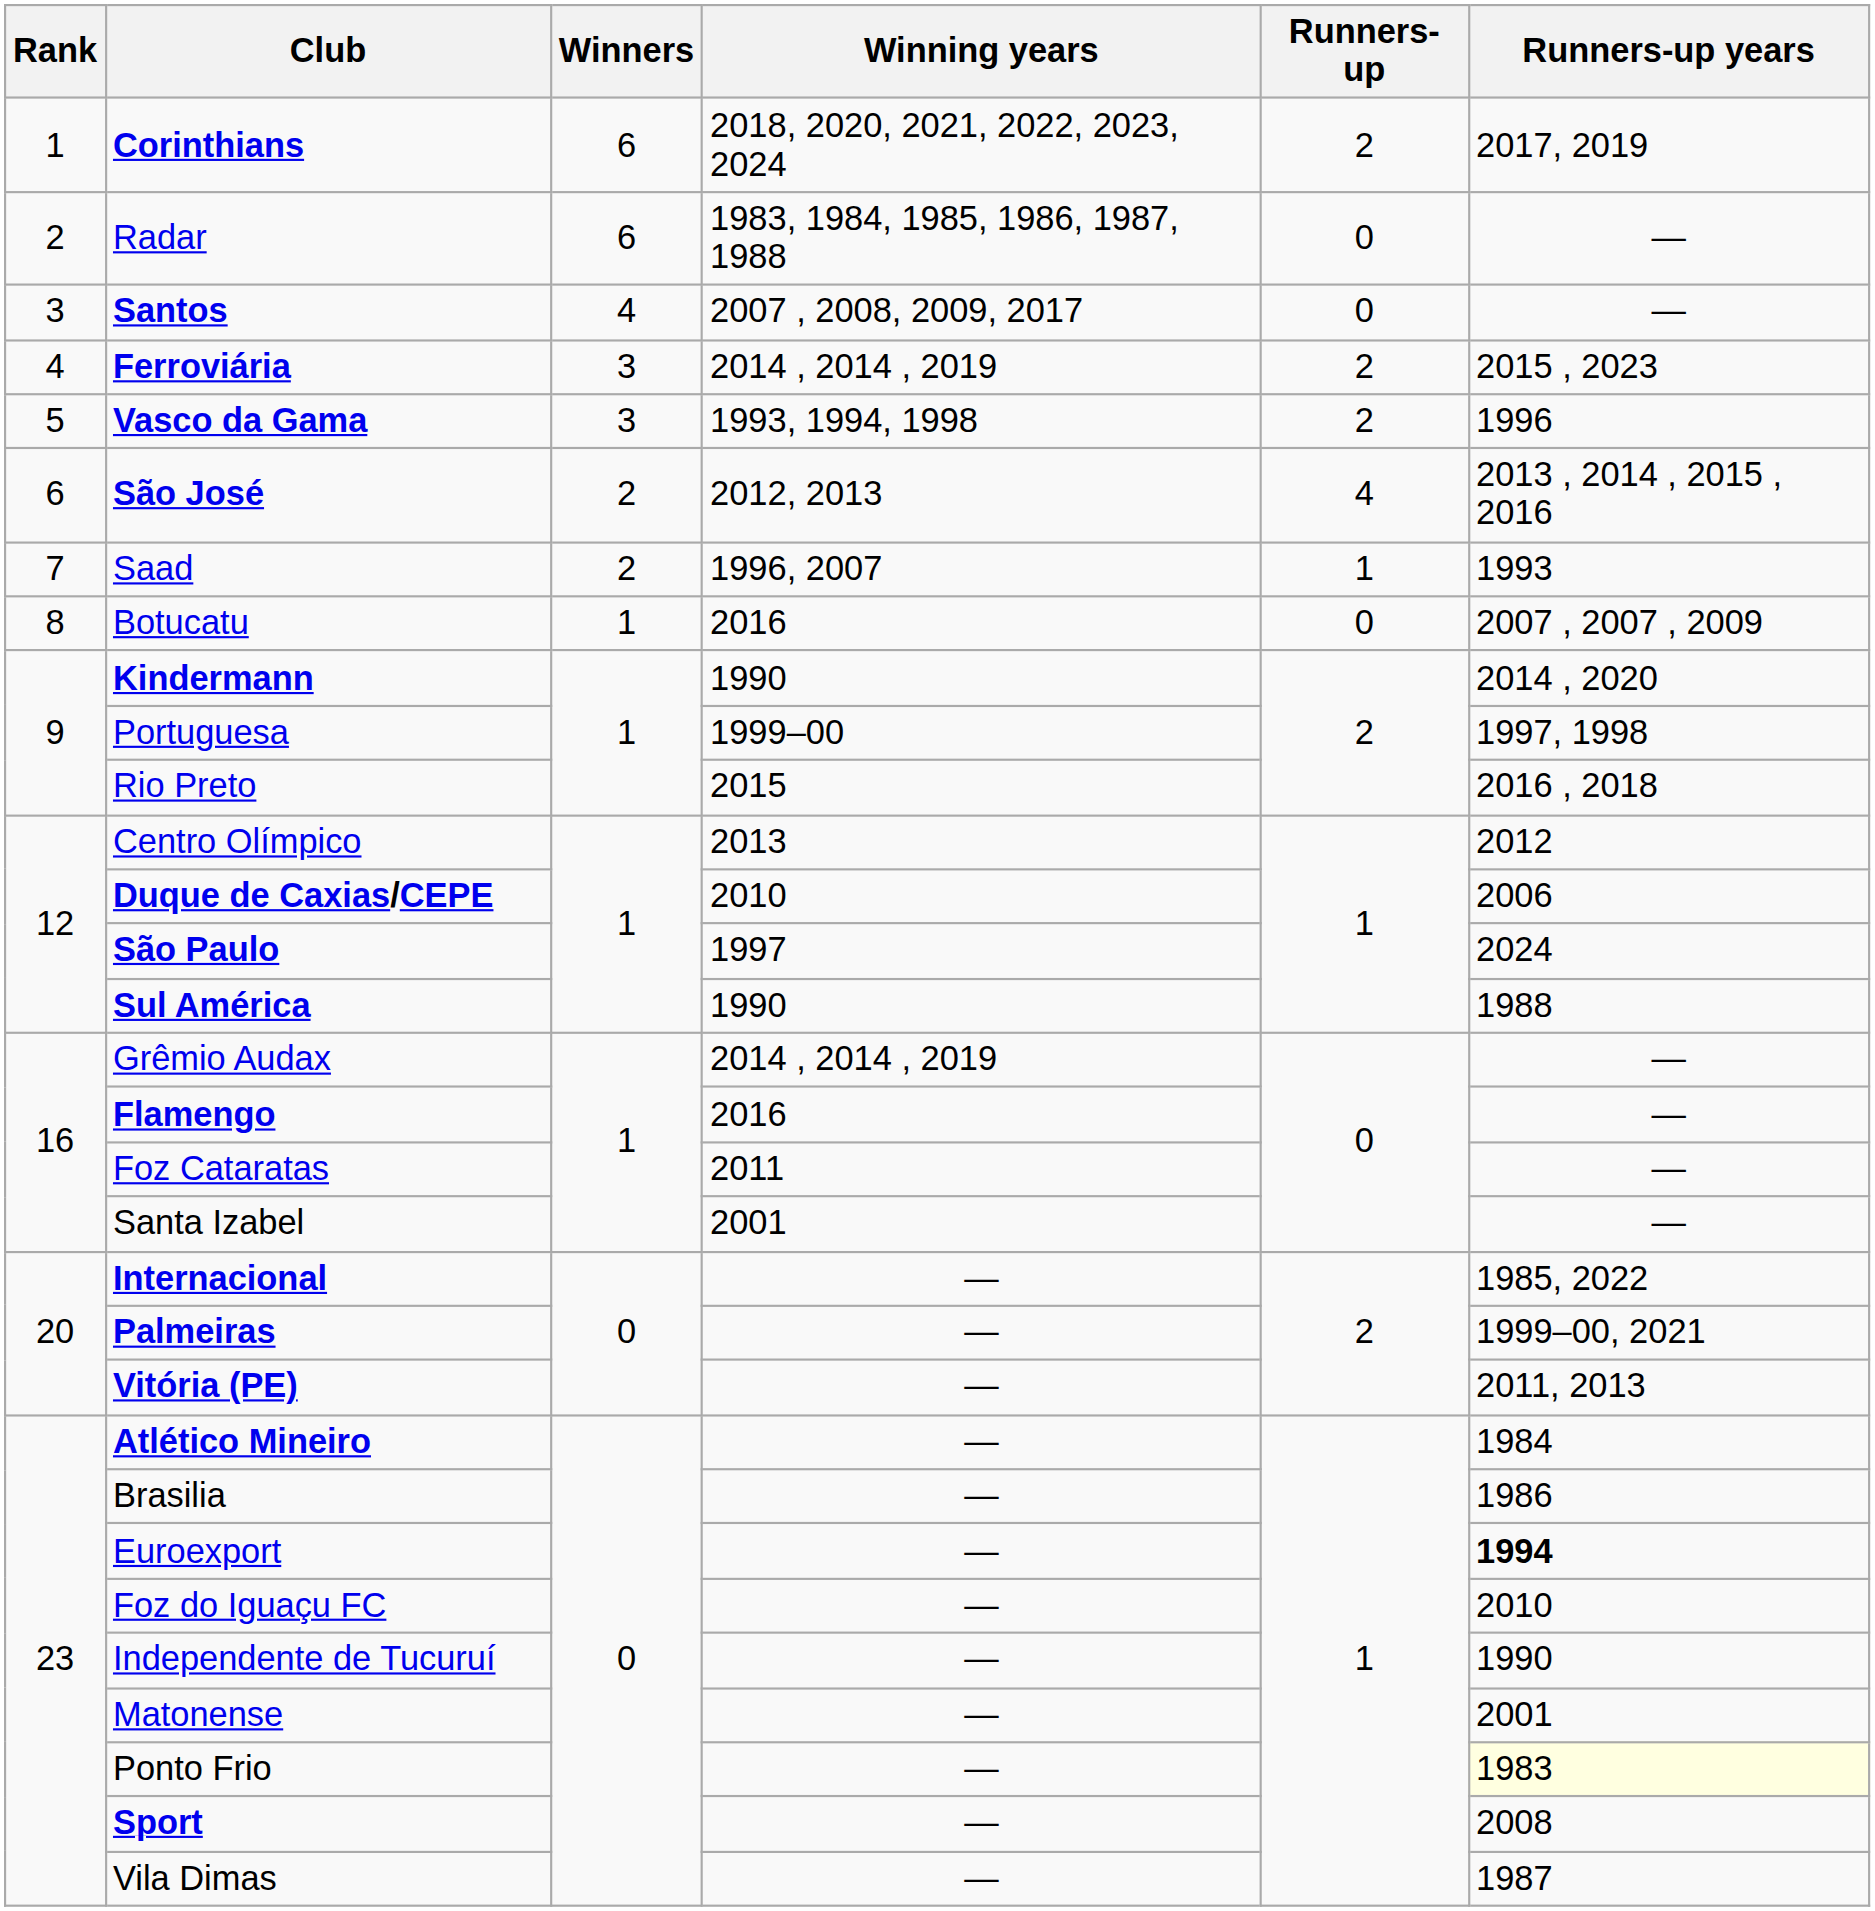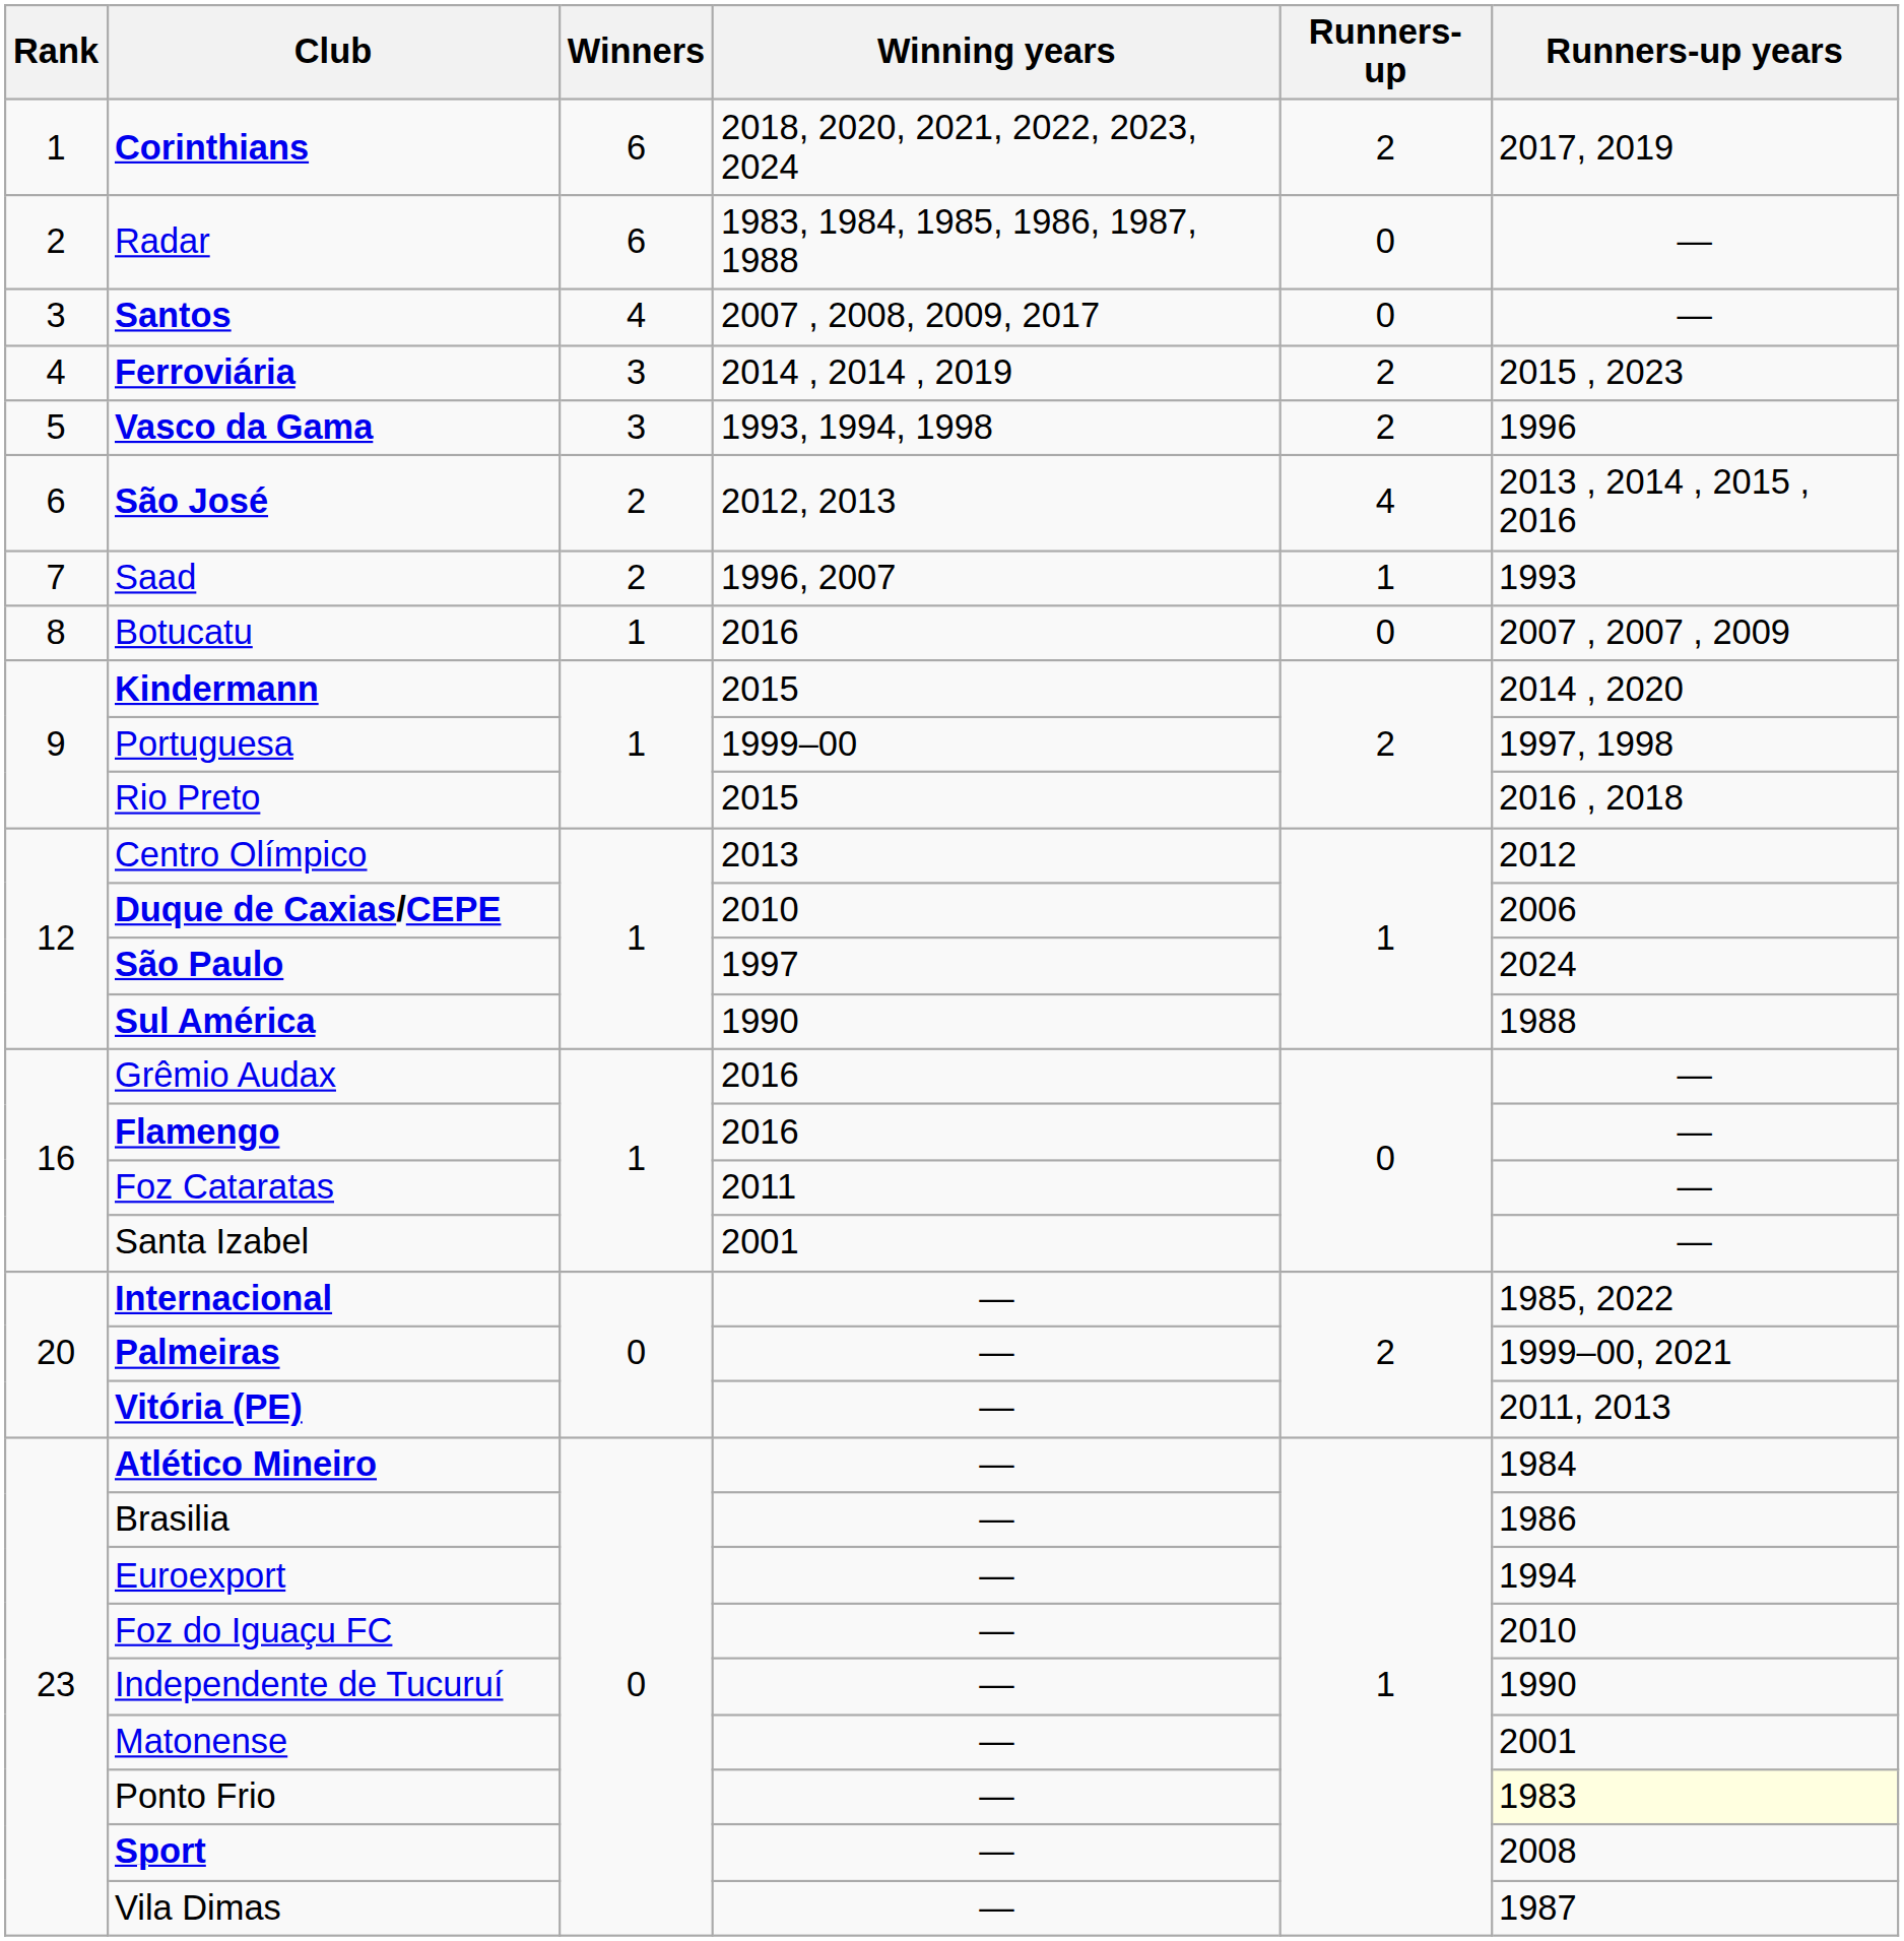Kindermann | Winning years: 1990 -> 2015
Grêmio Audax | Winning years: 2014 , 2014 , 2019 -> 2016
Euroexport | Runners-up years: bold -> normal
